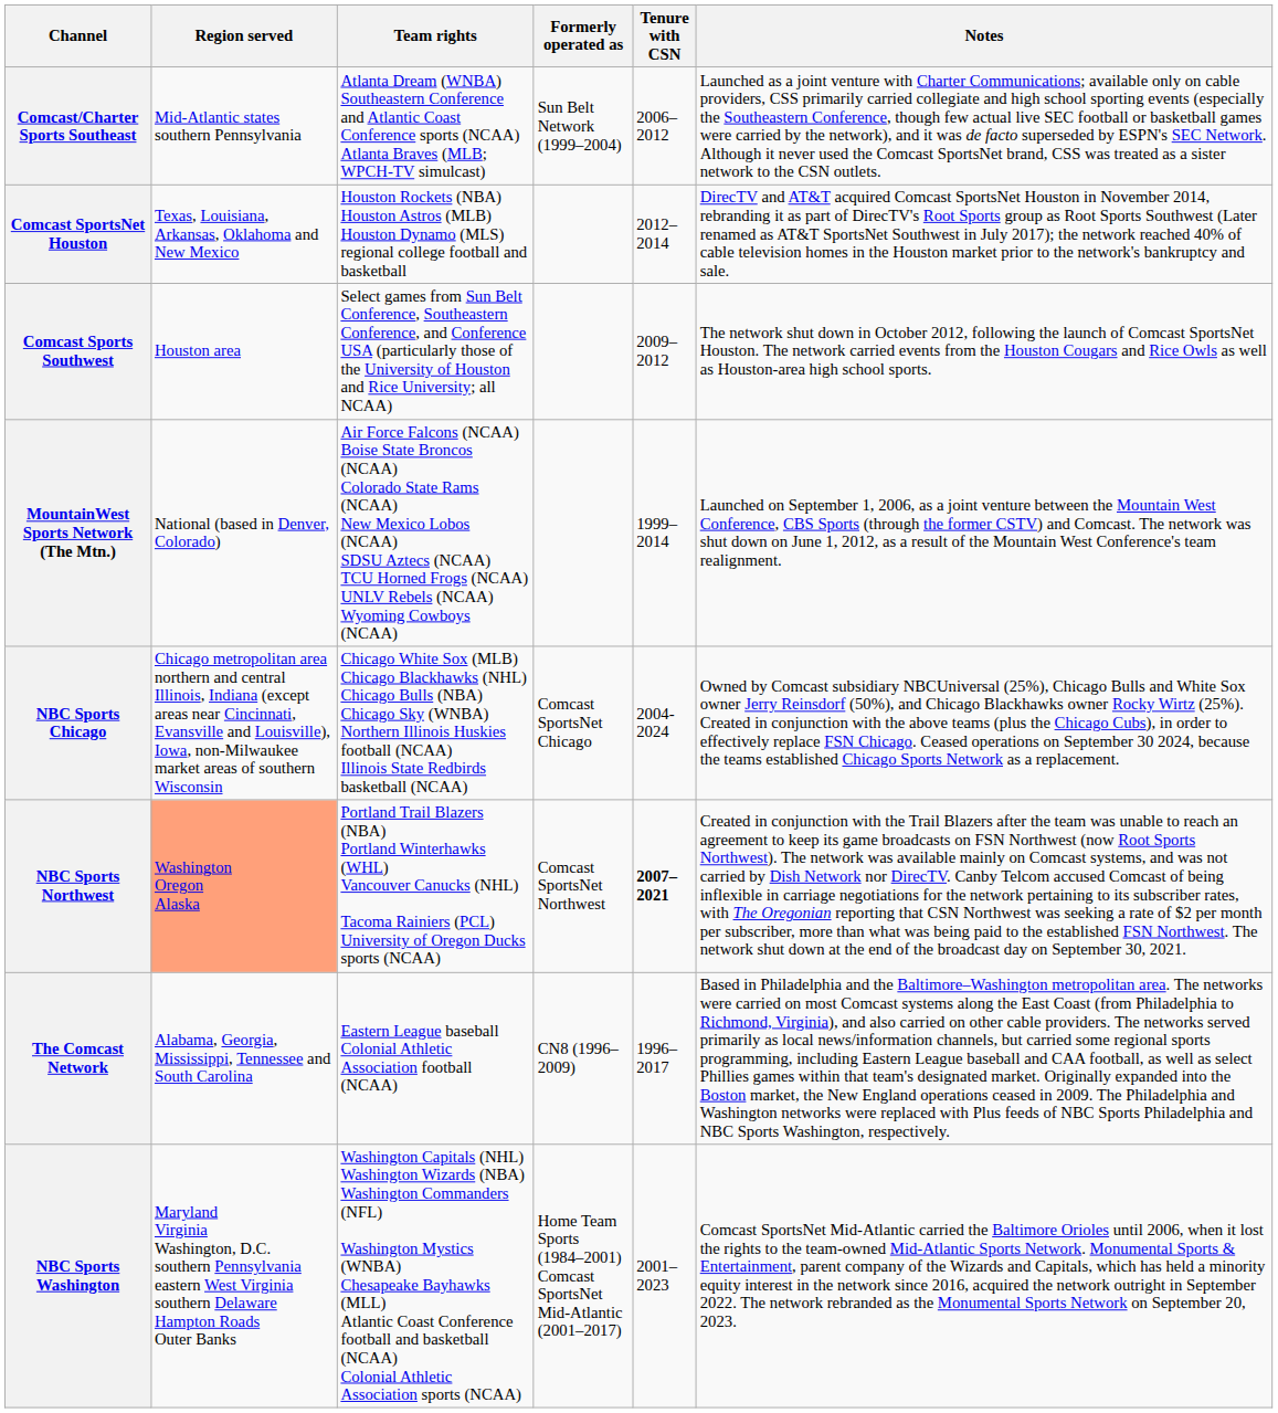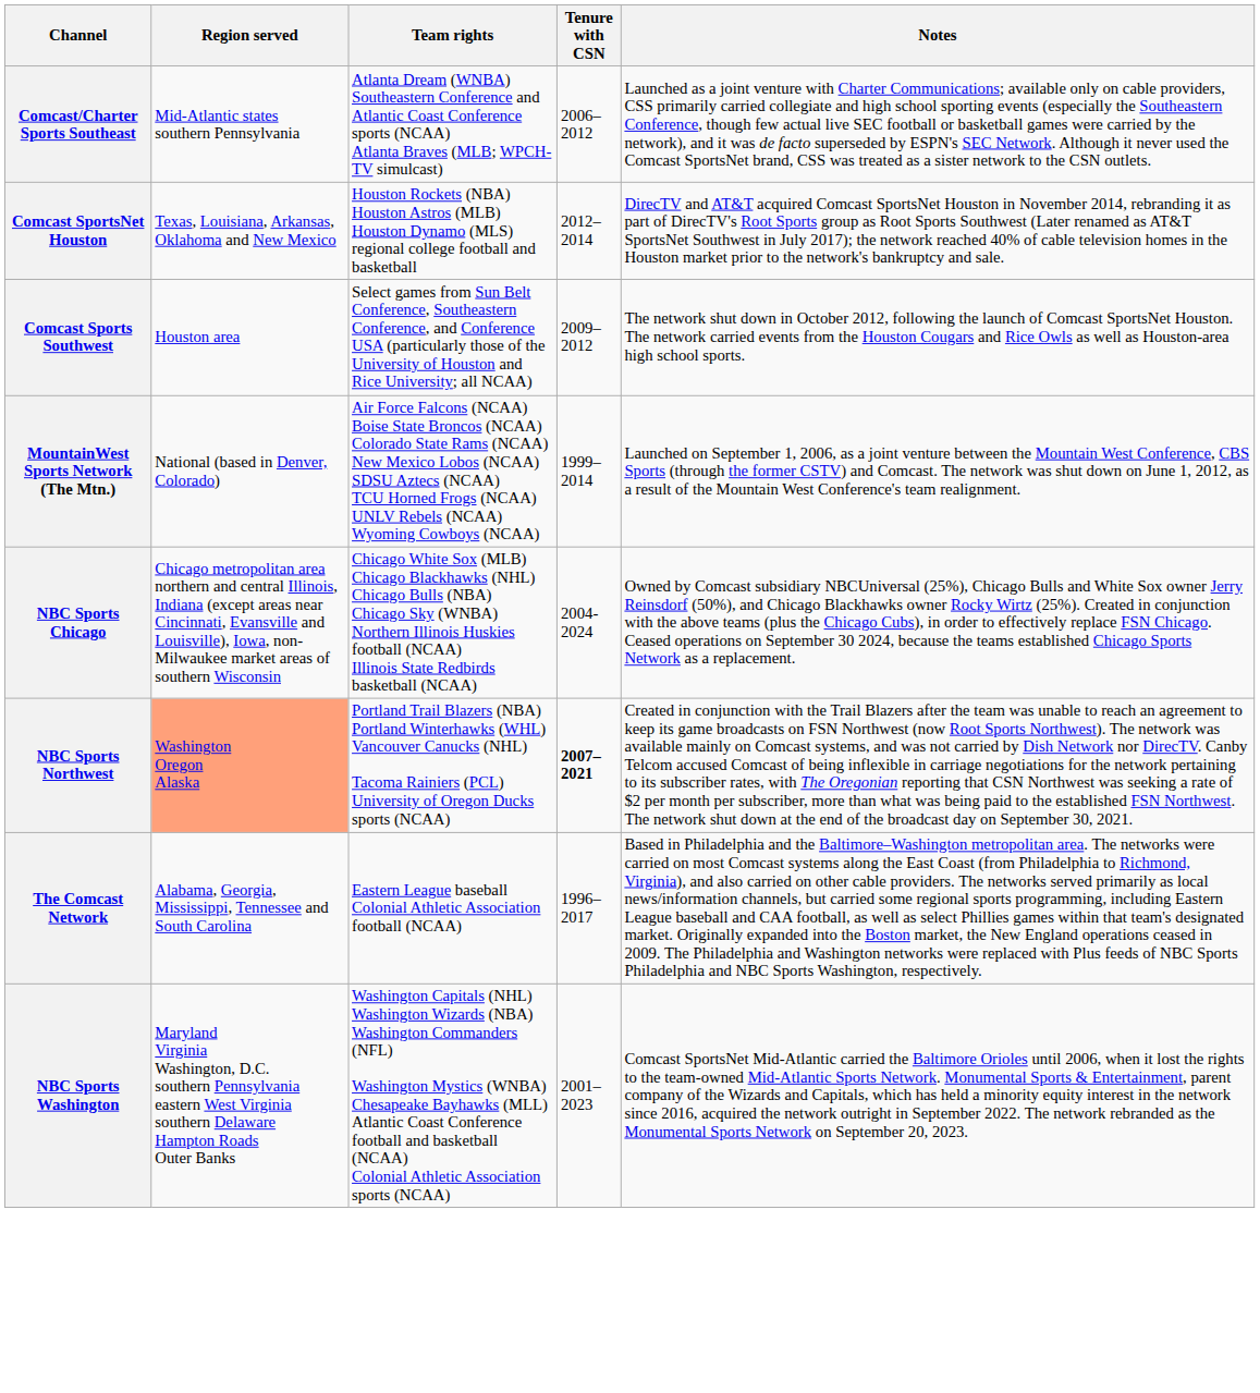- column: Formerly operated as | Sun Belt Network (1999–2004) | Comcast SportsNet Chicago | Comcast SportsNet Northwest | CN8 (1996–2009) | Home Team Sports (1984–2001) Comcast SportsNet Mid-Atlantic (2001–2017)
